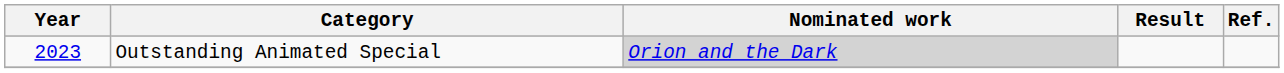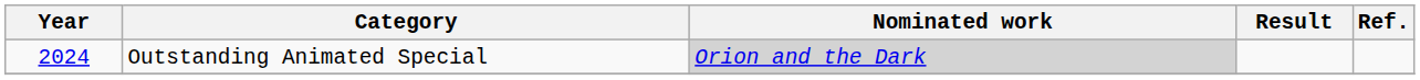Outstanding Animated Special | Year: 2023 -> 2024
